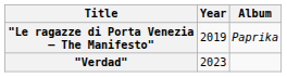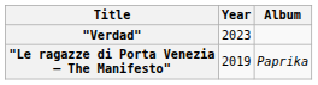rows swapped: "Le ragazze di Porta Venezia – The Manifesto" <-> "Verdad"
